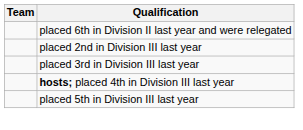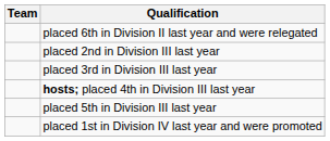+ row: placed 1st in Division IV last year and were promoted
